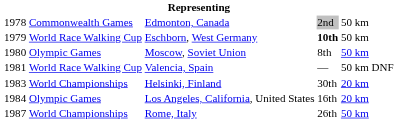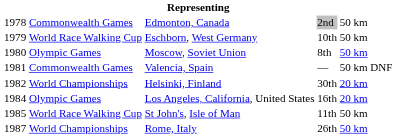Eschborn, West Germany | column 4: bold -> normal
Valencia, Spain | column 2: World Race Walking Cup -> Commonwealth Games
Helsinki, Finland | column 1: 1983 -> 1982
+ row: 1985 | World Race Walking Cup | St John's, Isle of Man | 11th | 50 km
